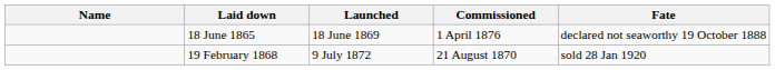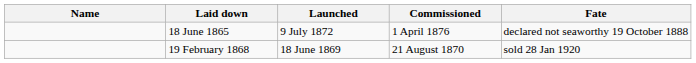18 June 1865 | Launched: 18 June 1869 -> 9 July 1872
19 February 1868 | Launched: 9 July 1872 -> 18 June 1869
